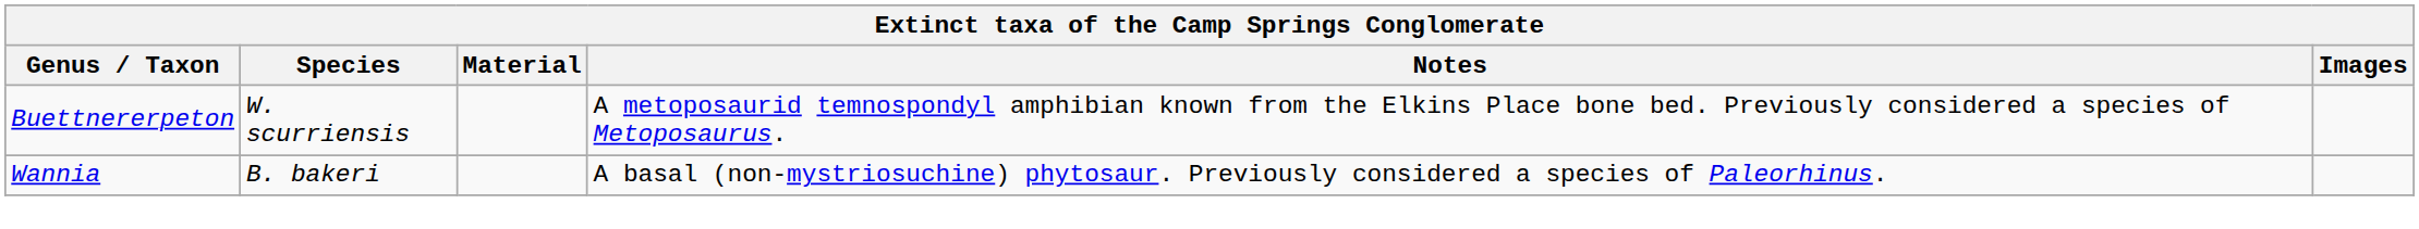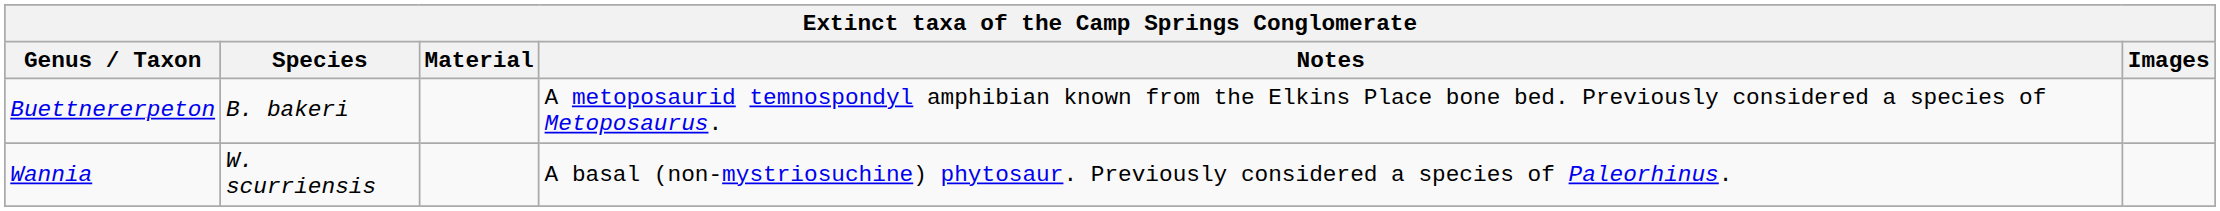Buettnererpeton | Species: W. scurriensis -> B. bakeri
Wannia | Species: B. bakeri -> W. scurriensis
